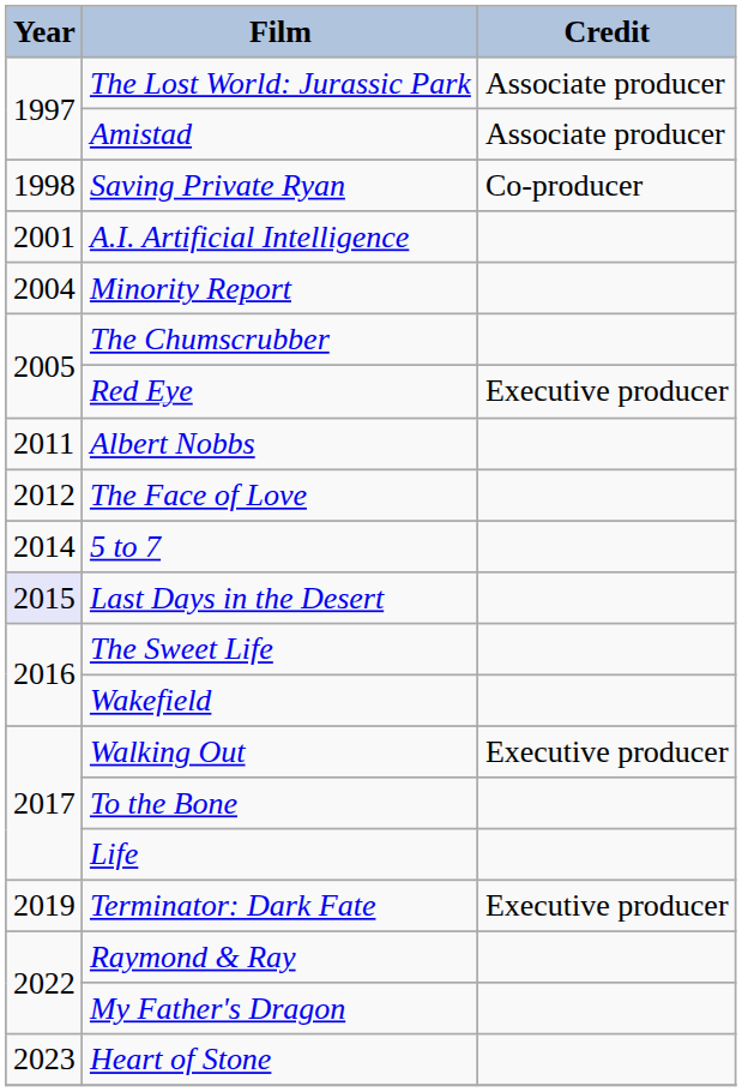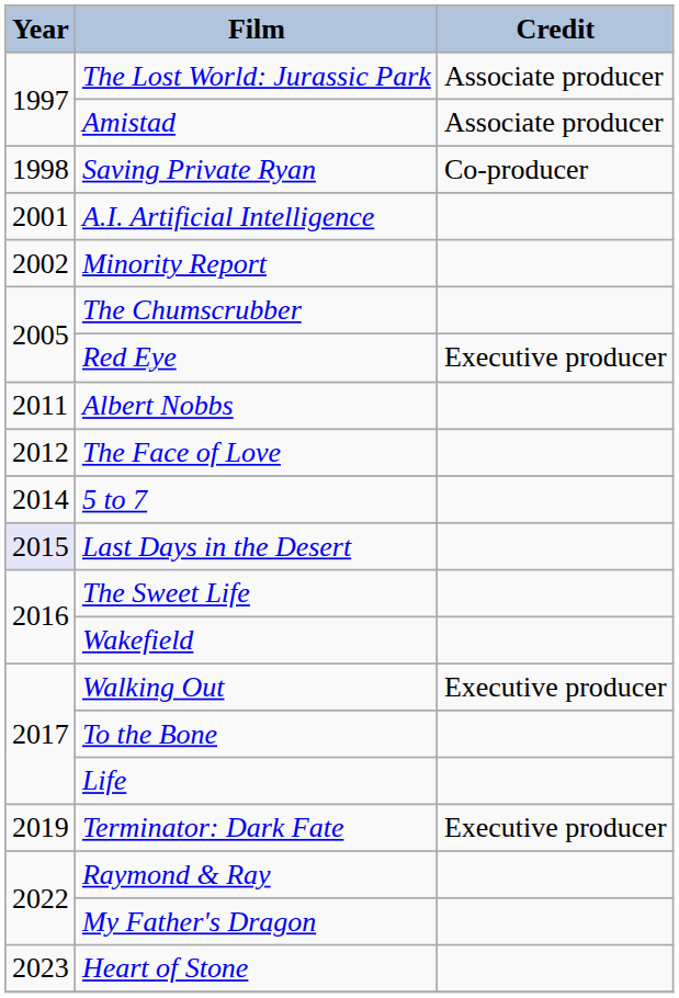Minority Report | Year: 2004 -> 2002
